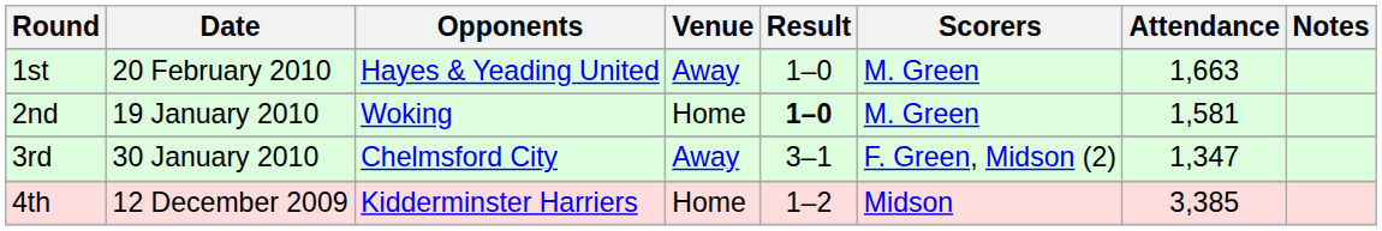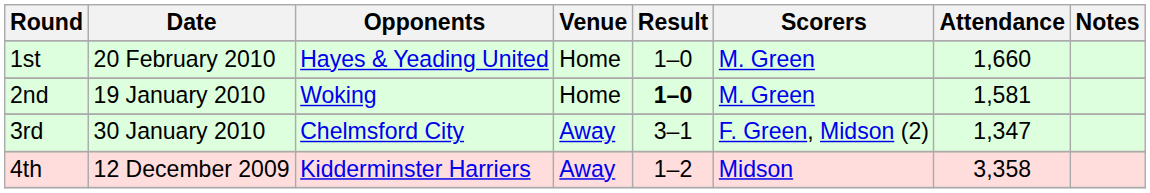1st | Venue: Away -> Home
1st | Attendance: 1,663 -> 1,660
4th | Venue: Home -> Away
4th | Attendance: 3,385 -> 3,358
